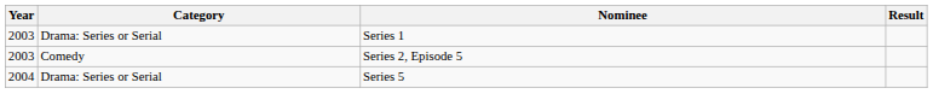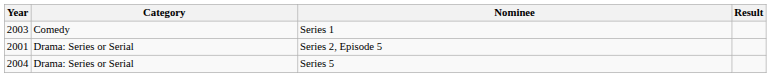Series 1 | Category: Drama: Series or Serial -> Comedy
Series 2, Episode 5 | Year: 2003 -> 2001
Series 2, Episode 5 | Category: Comedy -> Drama: Series or Serial
